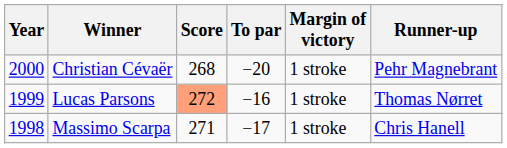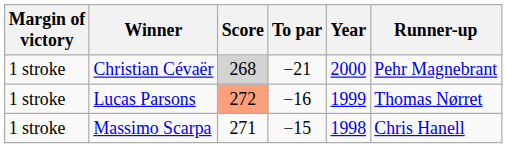columns swapped: Year <-> Margin of victory
Christian Cévaër | Score: no background -> lightgrey background
Christian Cévaër | To par: −20 -> −21
Massimo Scarpa | To par: −17 -> −15
